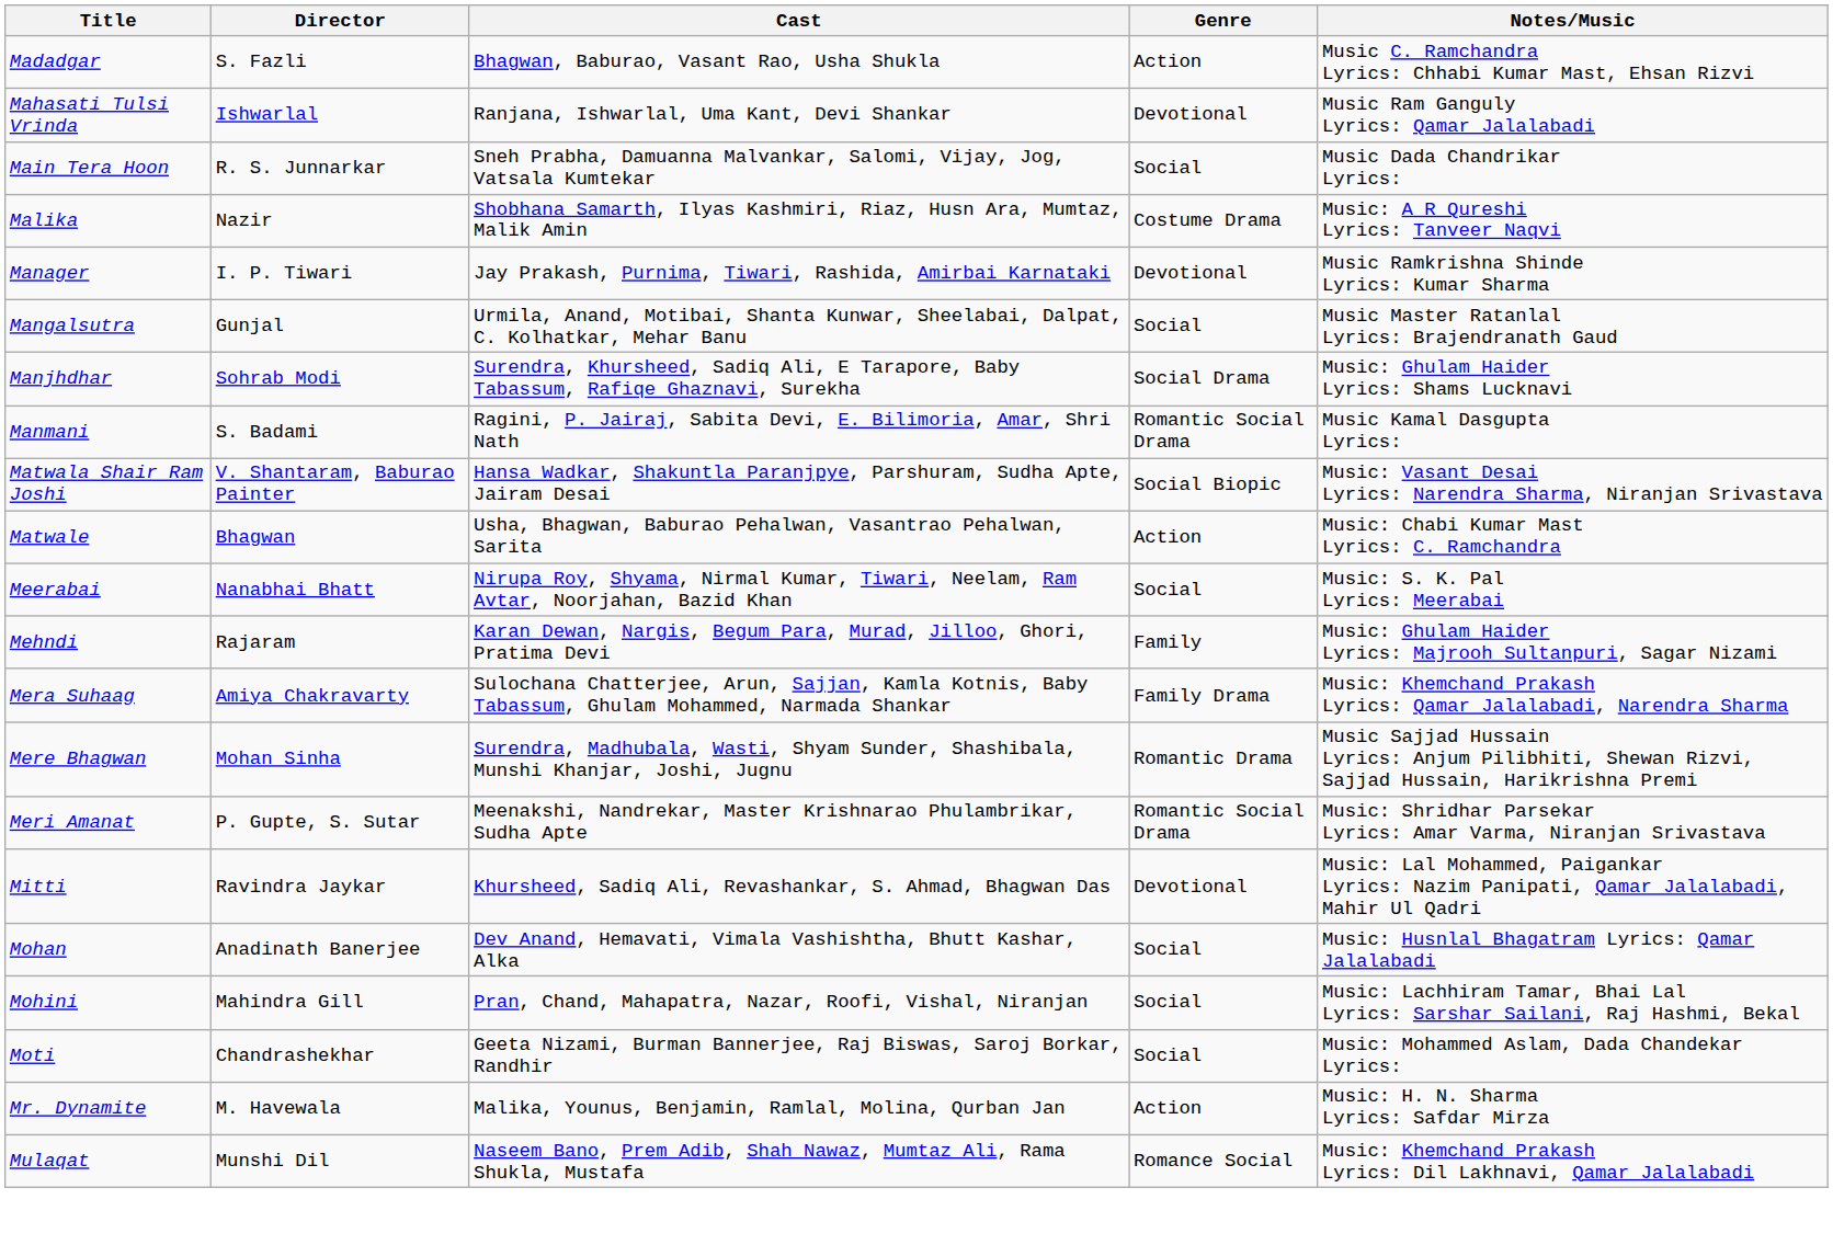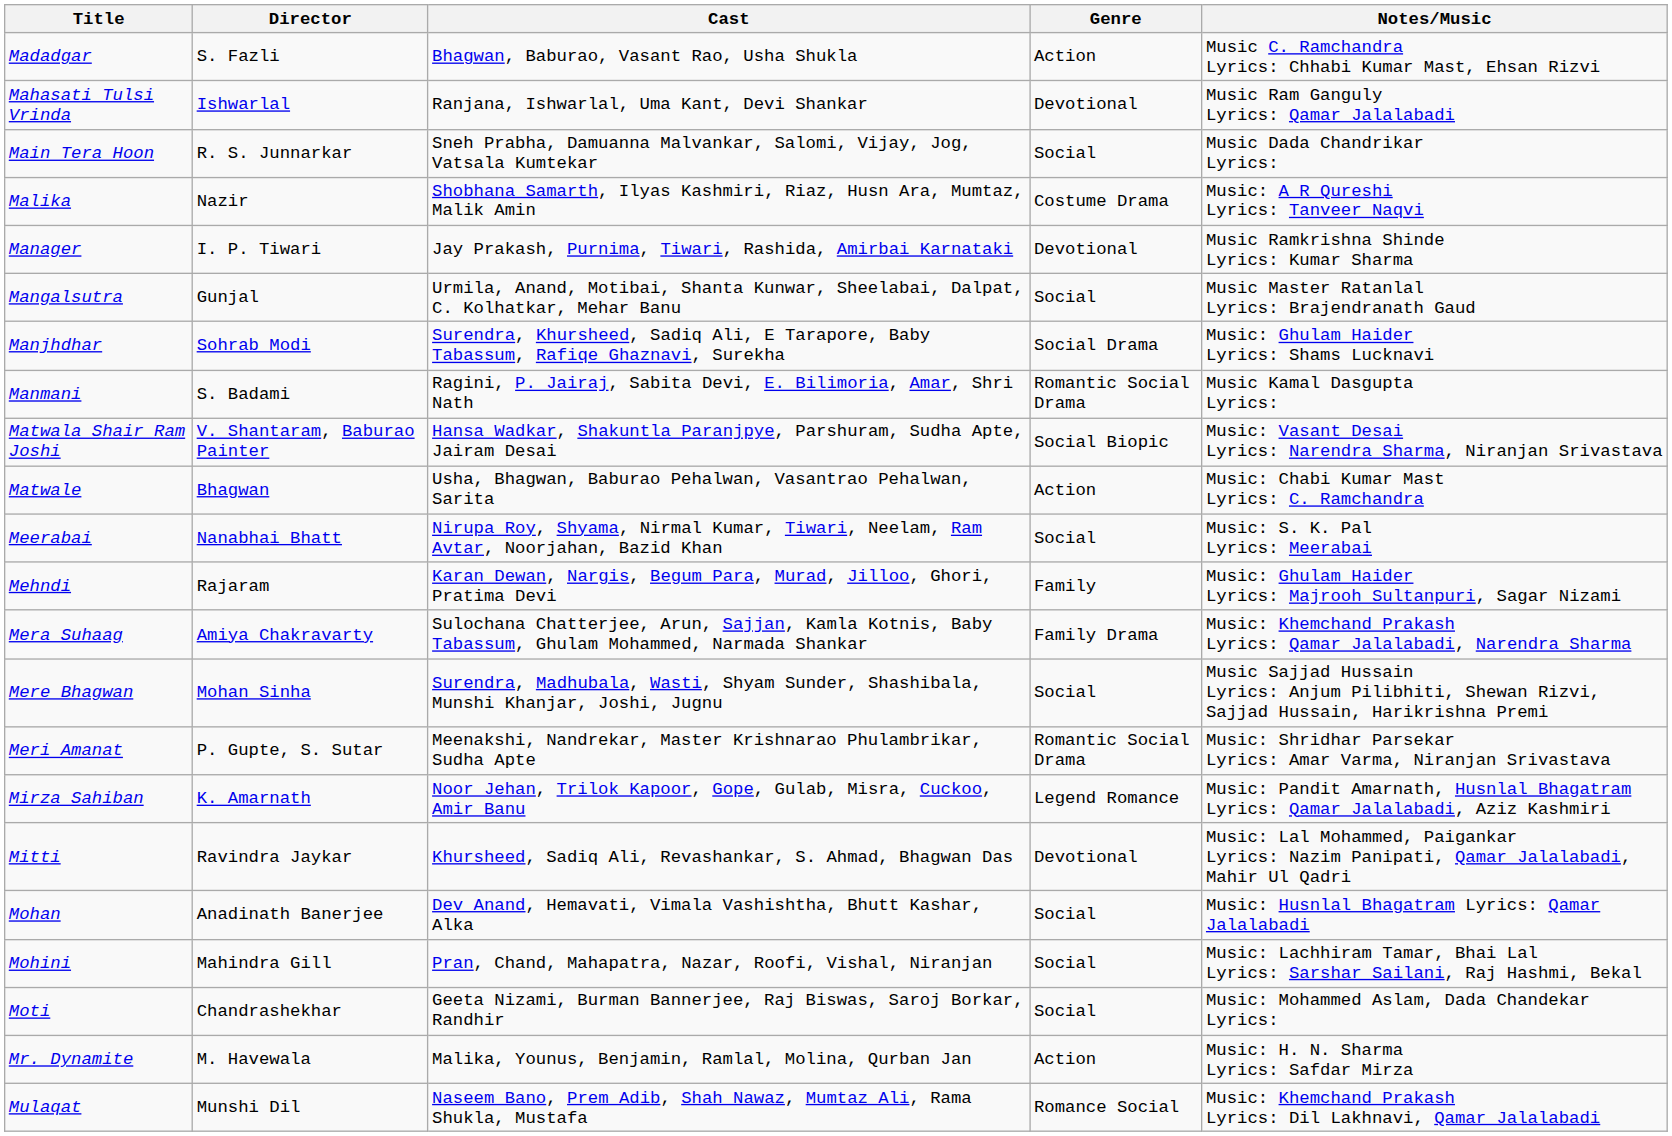Mere Bhagwan | Genre: Romantic Drama -> Social
+ row: Mirza Sahiban | K. Amarnath | Noor Jehan, Trilok Kapoor, Gope, Gulab, Misra, Cuckoo, Amir Banu | Legend Romance | Music: Pandit Amarnath, Husnlal Bhagatram Lyrics: Qamar Jalalabadi, Aziz Kashmiri
